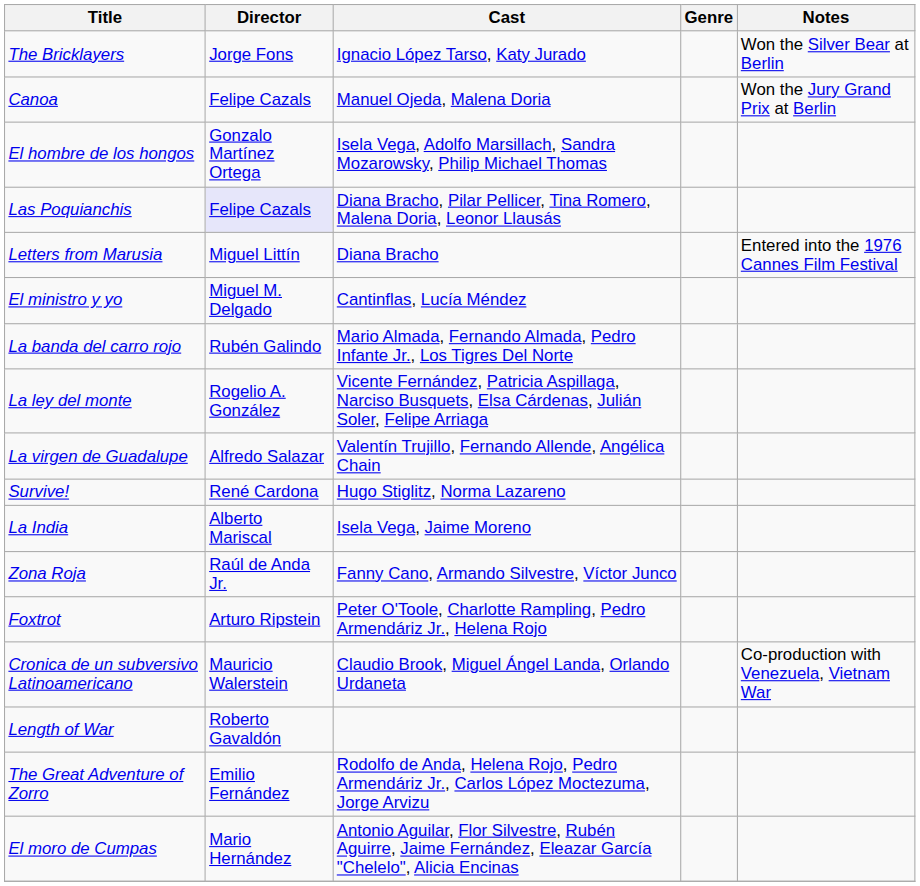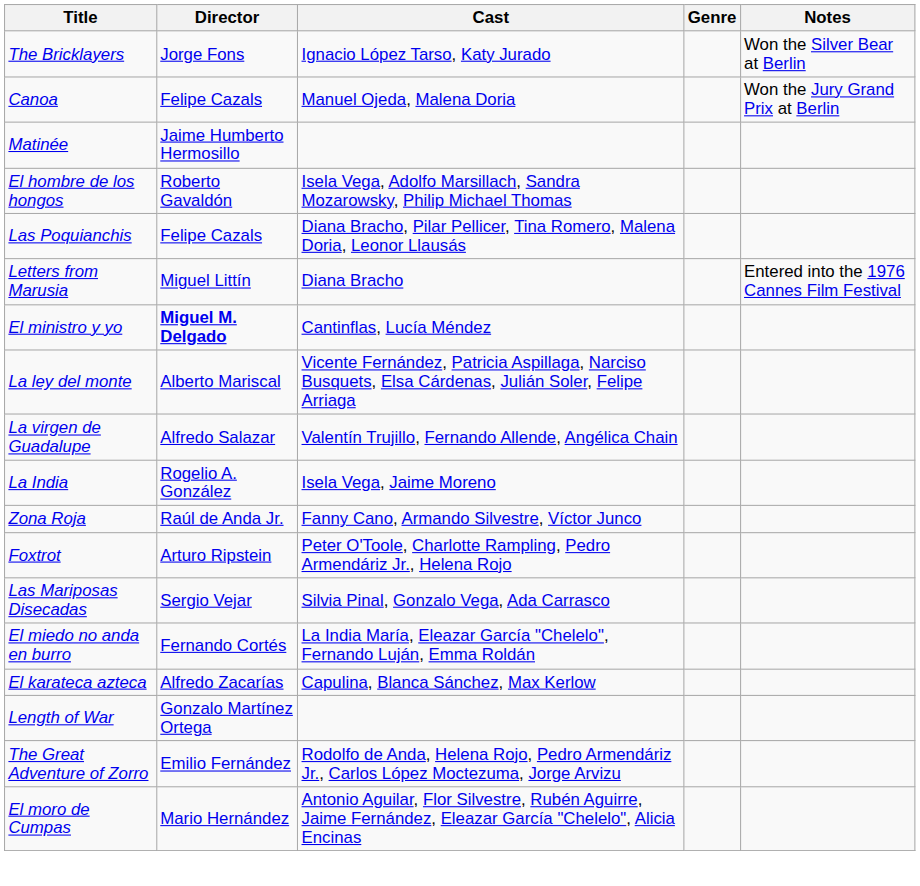+ row: Matinée | Jaime Humberto Hermosillo
El hombre de los hongos | Director: Gonzalo Martínez Ortega -> Roberto Gavaldón
Las Poquianchis | Director: lavender background -> no background
El ministro y yo | Director: normal -> bold
- row: La banda del carro rojo | Rubén Galindo | Mario Almada, Fernando Almada, Pedro Infante Jr., Los Tigres Del Norte
La ley del monte | Director: Rogelio A. González -> Alberto Mariscal
- row: Survive! | René Cardona | Hugo Stiglitz, Norma Lazareno
La India | Director: Alberto Mariscal -> Rogelio A. González
+ row: Las Mariposas Disecadas | Sergio Vejar | Silvia Pinal, Gonzalo Vega, Ada Carrasco
- row: Cronica de un subversivo Latinoamericano | Mauricio Walerstein | Claudio Brook, Miguel Ángel Landa, Orlando Urdaneta | Co-production with Venezuela, Vietnam War
+ row: El miedo no anda en burro | Fernando Cortés | La India María, Eleazar García "Chelelo", Fernando Luján, Emma Roldán
+ row: El karateca azteca | Alfredo Zacarías | Capulina, Blanca Sánchez, Max Kerlow
Length of War | Director: Roberto Gavaldón -> Gonzalo Martínez Ortega
